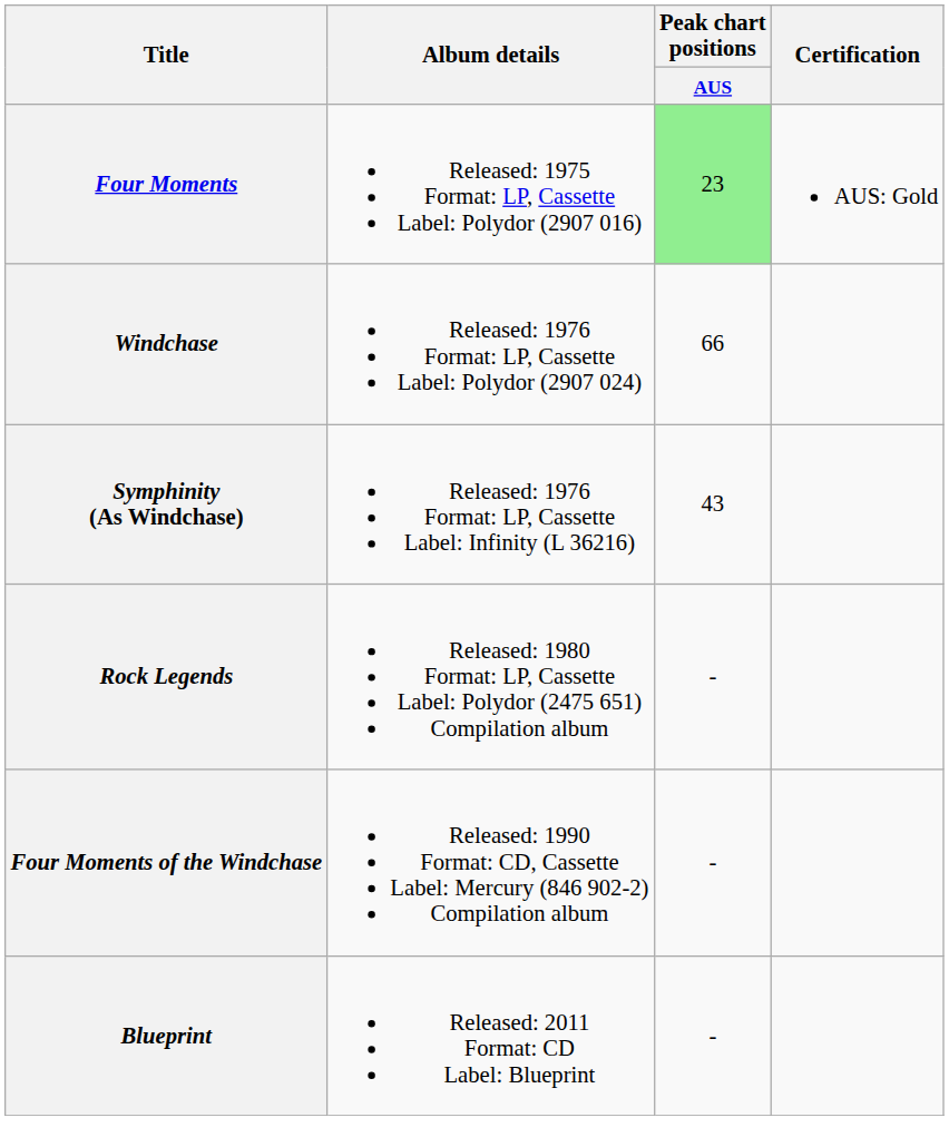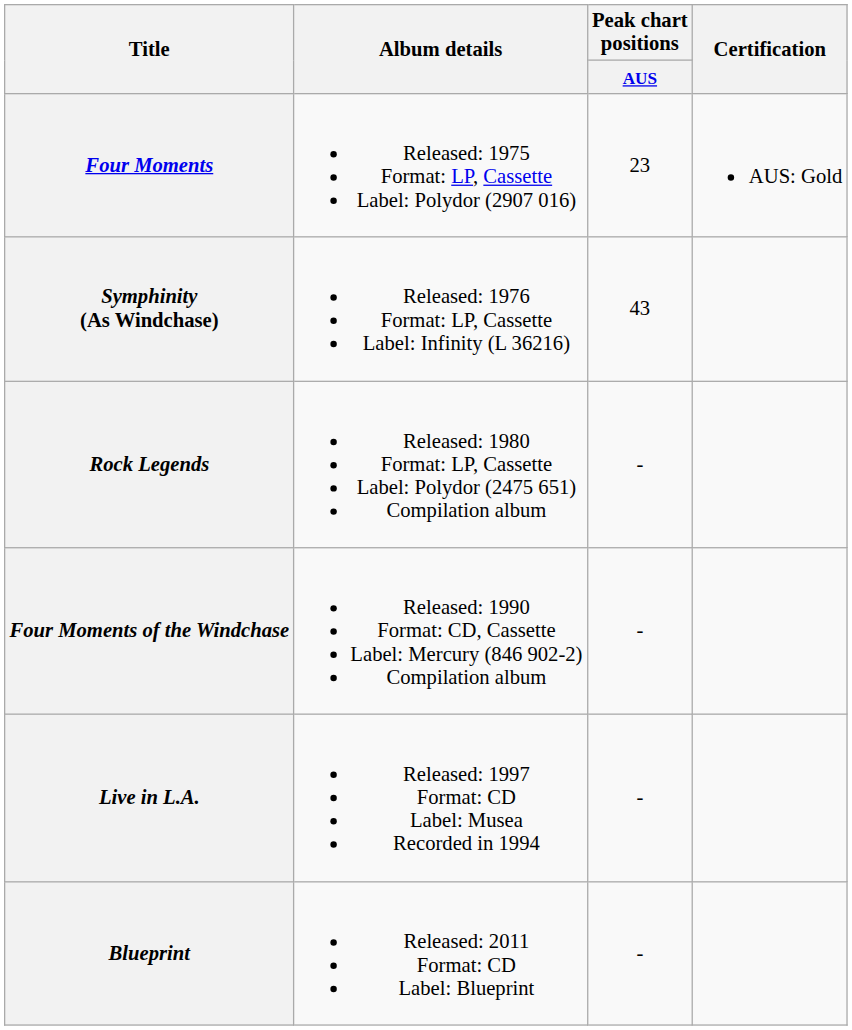Four Moments | Peak chart positions / AUS: lightgreen background -> no background
- row: Windchase | Released: 1976 Format: LP, Cassette Label: Polydor (2907 024) | 66
+ row: Live in L.A. | Released: 1997 Format: CD Label: Musea Recorded in 1994 | -
